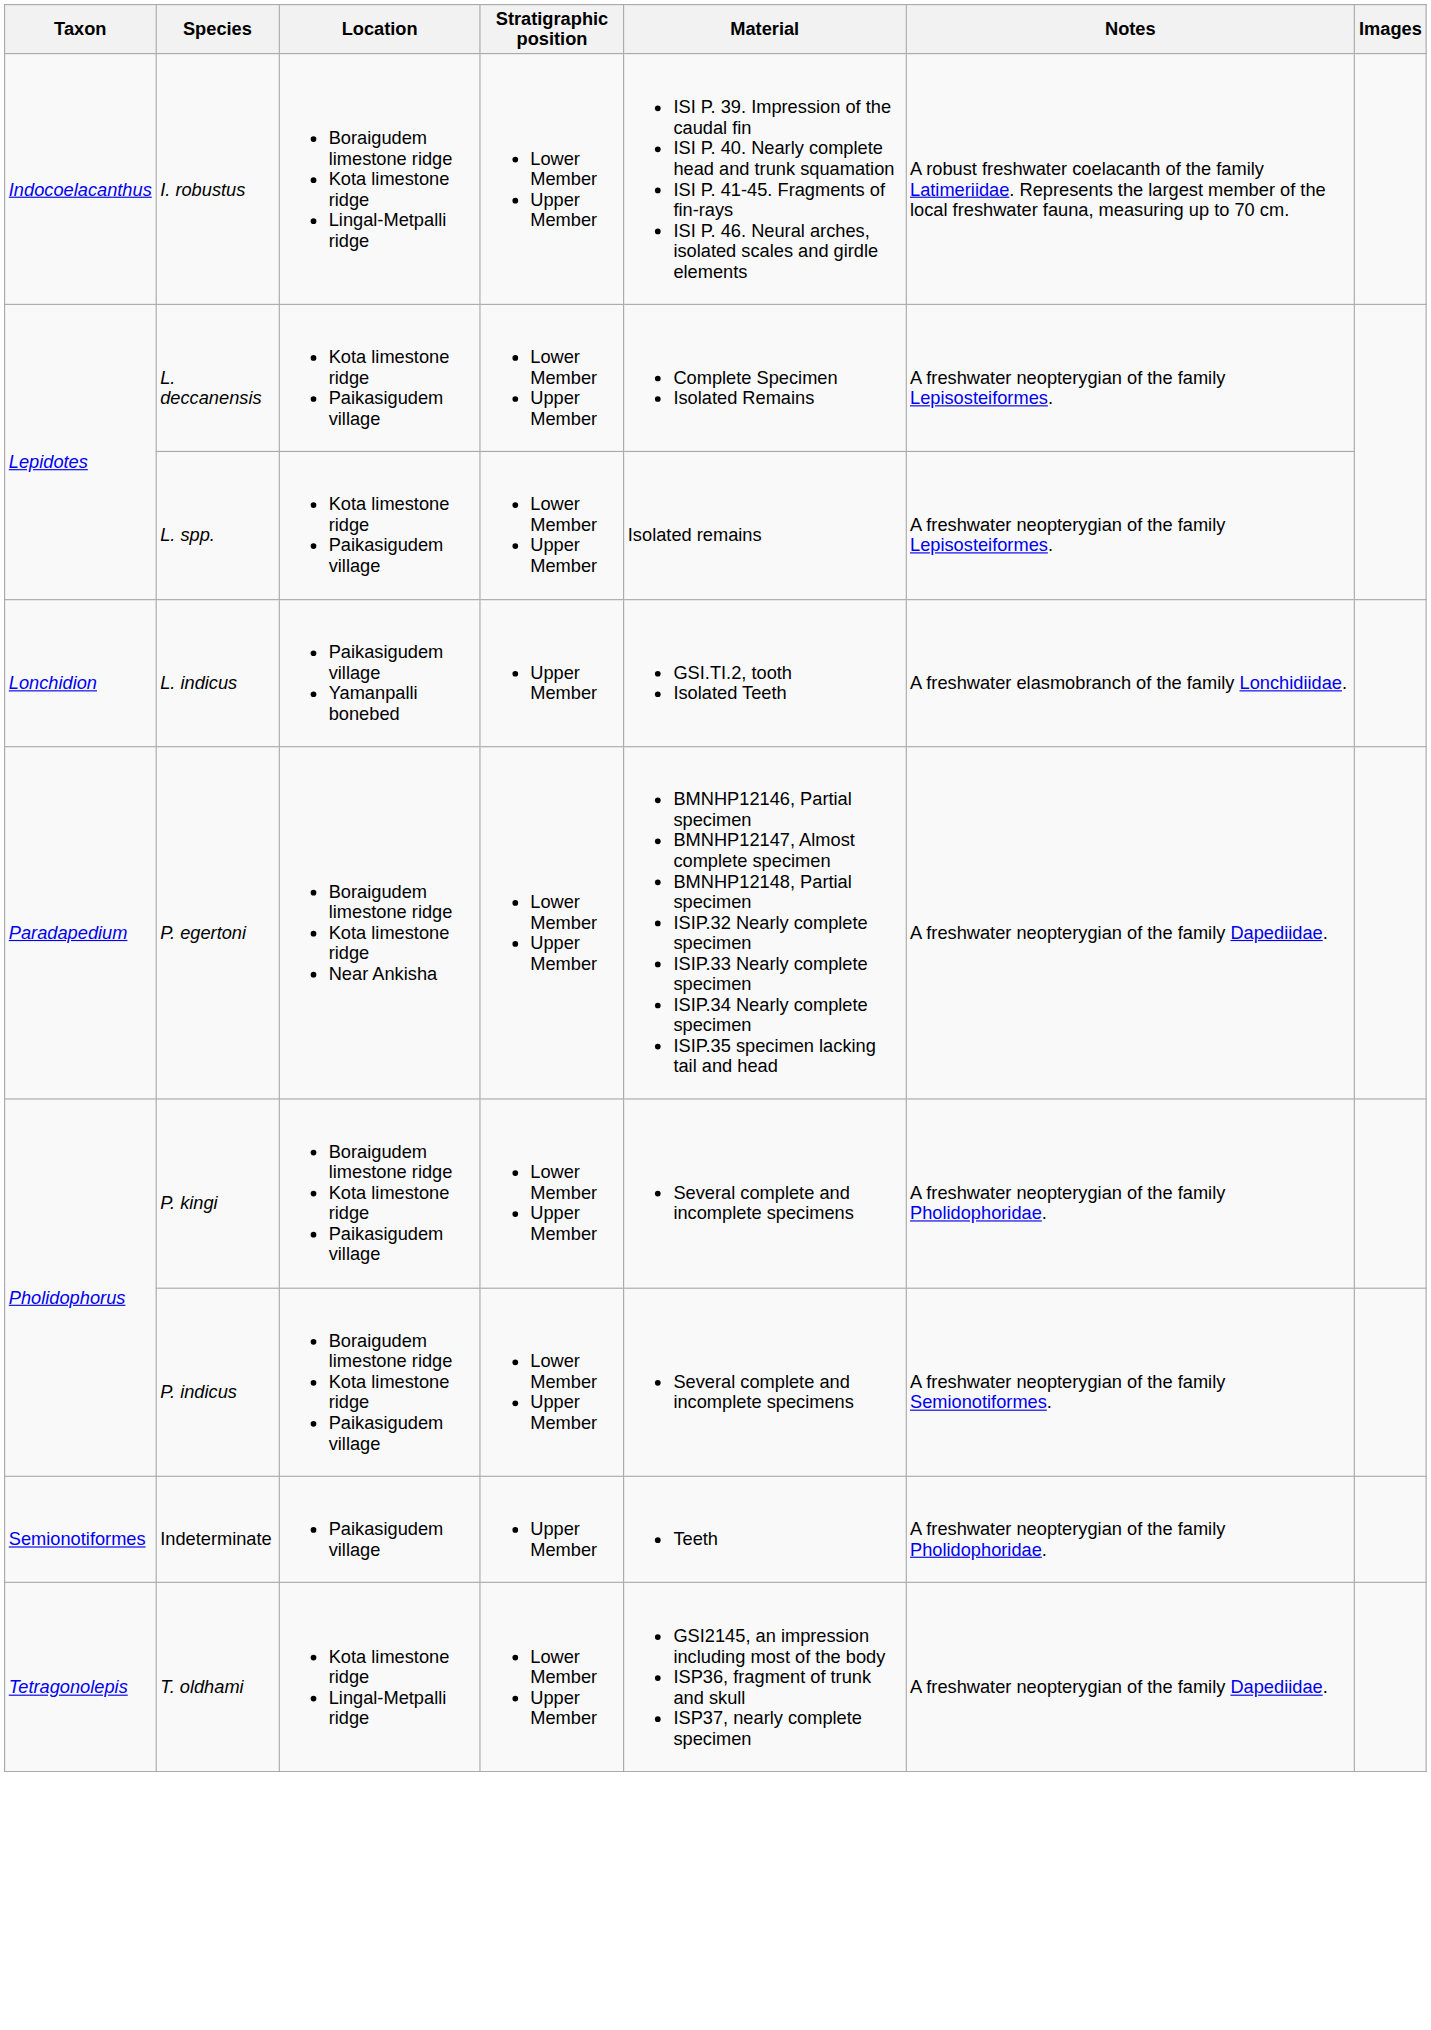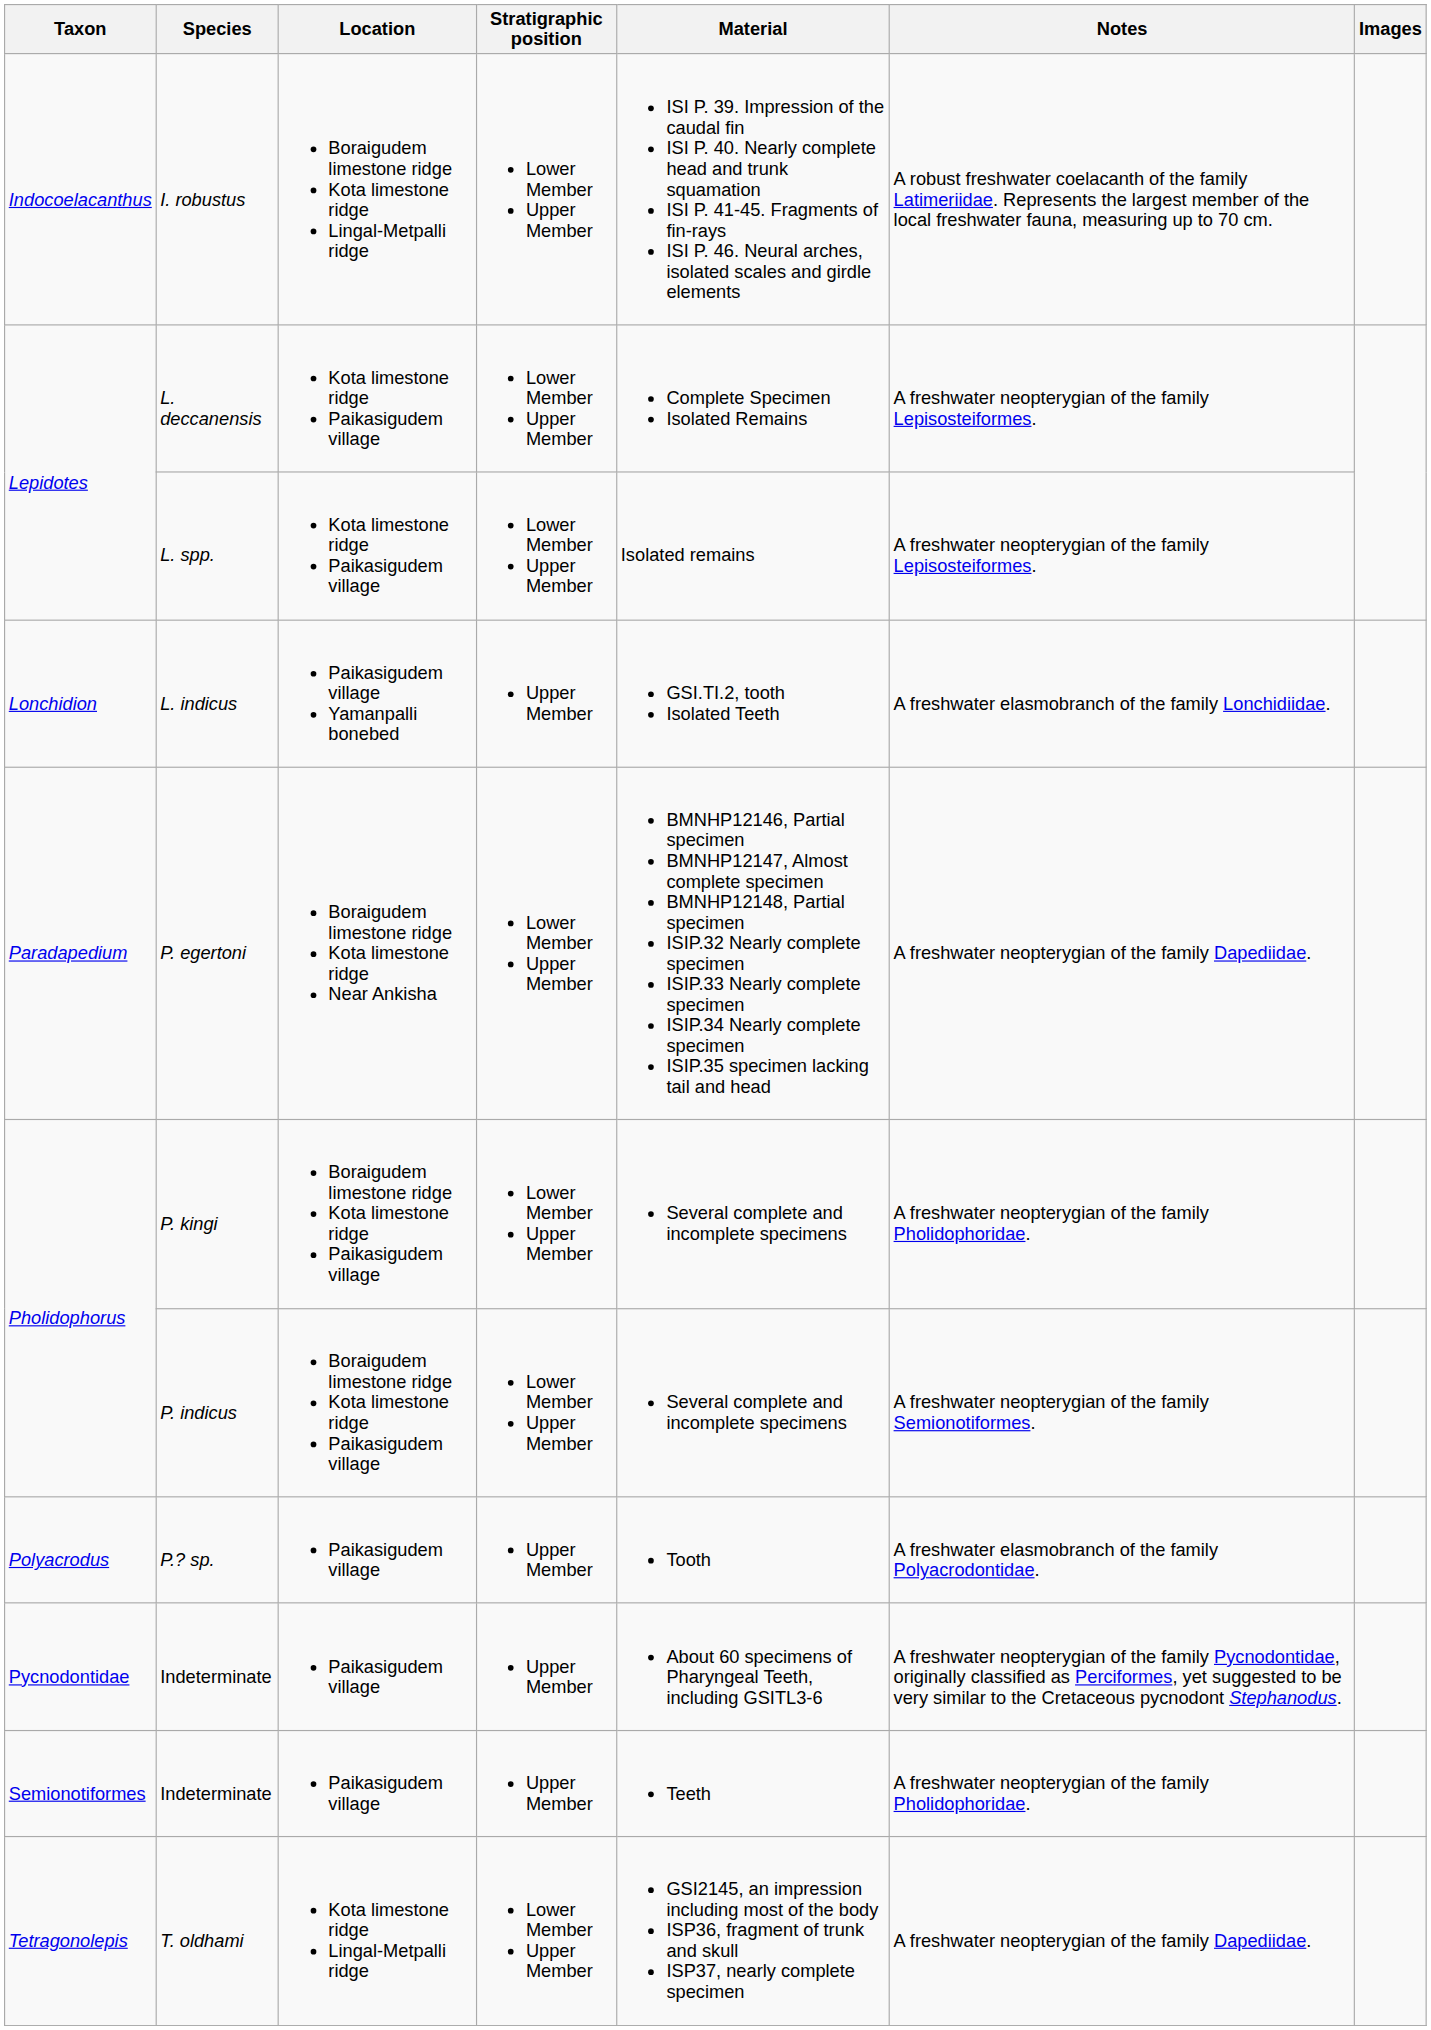+ row: Polyacrodus | P.? sp. | Paikasigudem village | Upper Member | Tooth | A freshwater elasmobranch of the family Polyacrodontidae.
+ row: Pycnodontidae | Indeterminate | Paikasigudem village | Upper Member | About 60 specimens of Pharyngeal Teeth, including GSITL3-6 | A freshwater neopterygian of the family Pycnodontidae, originally classified as Perciformes, yet suggested to be very similar to the Cretaceous pycnodont Stephanodus.
